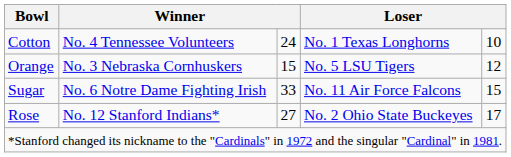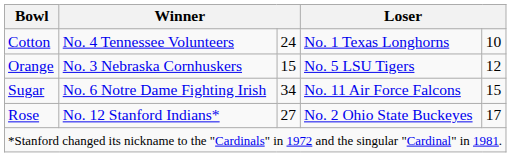Sugar | column 3: 33 -> 34
